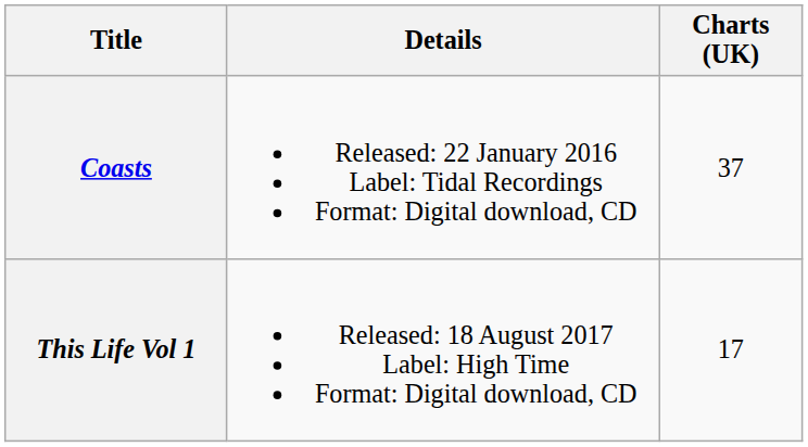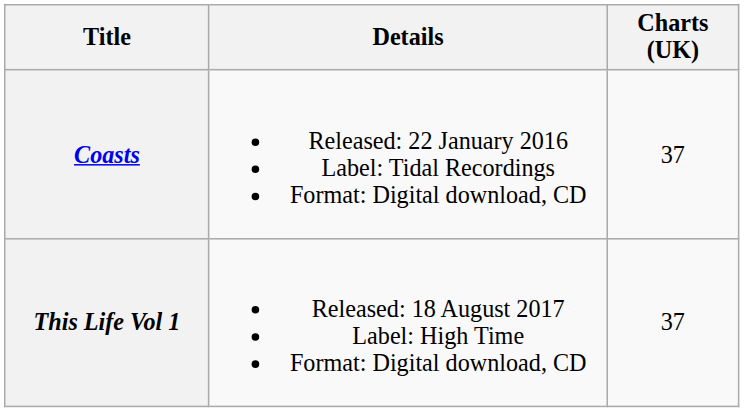This Life Vol 1 | Charts (UK): 17 -> 37
